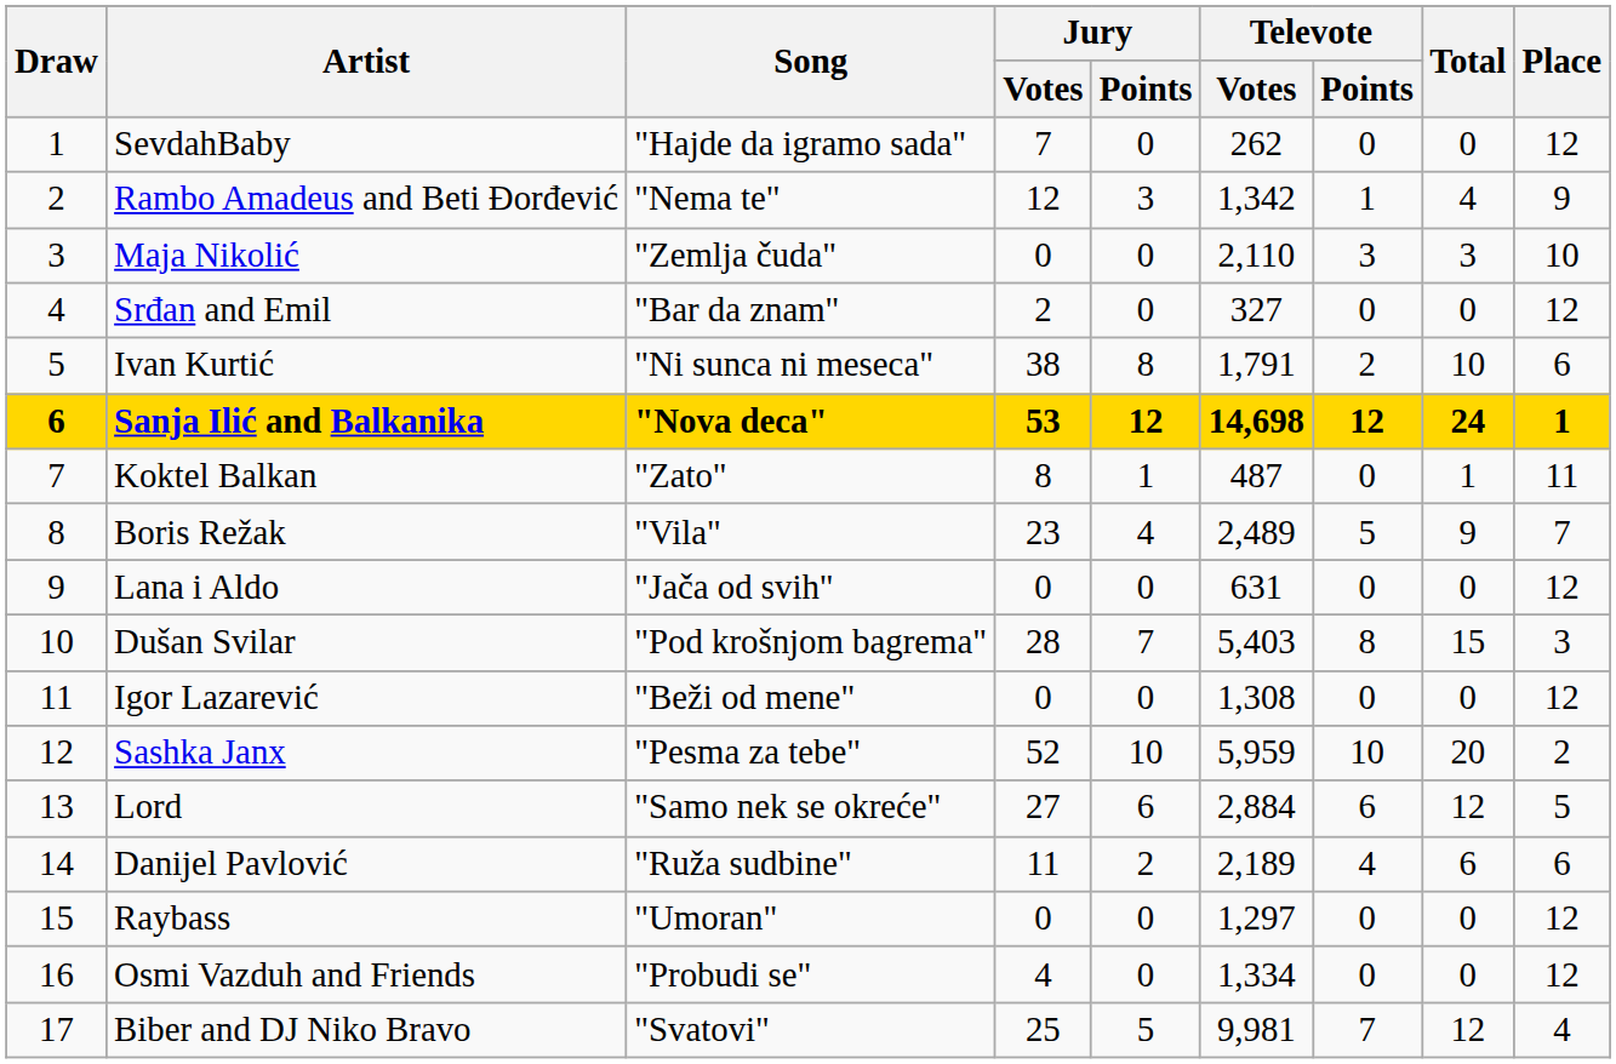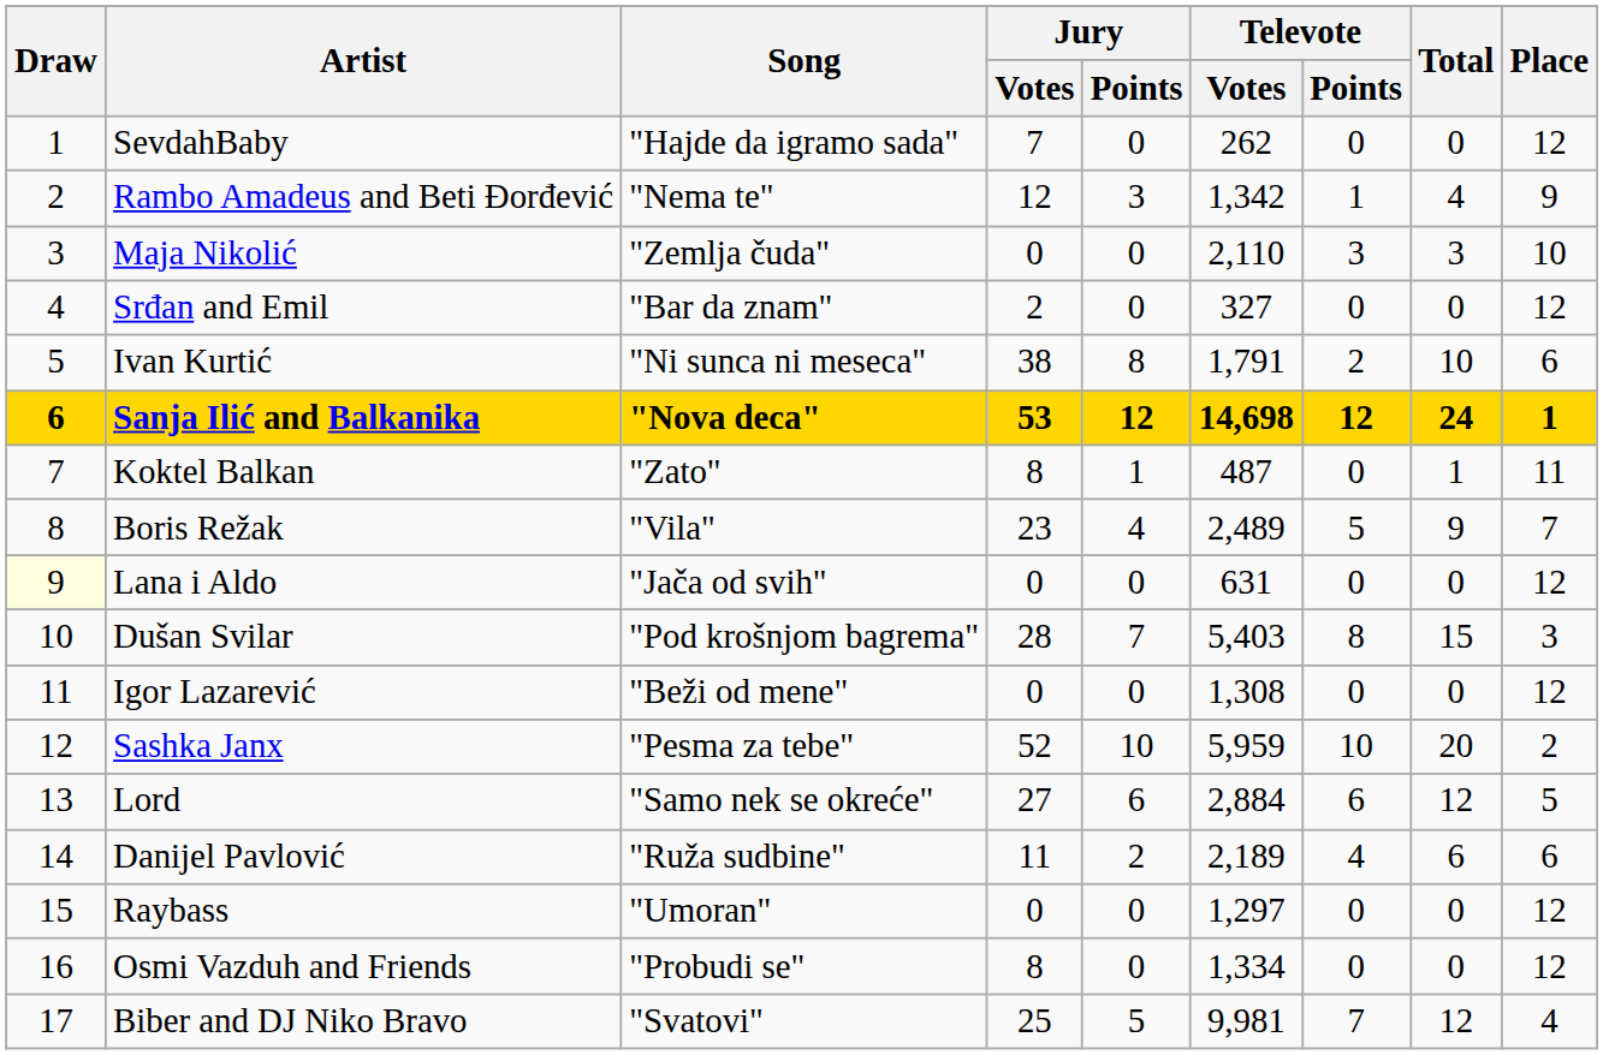Lana i Aldo | Draw: no background -> lightyellow background
Osmi Vazduh and Friends | Jury / Votes: 4 -> 8
